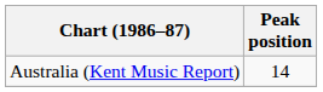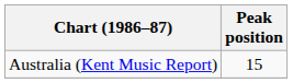Australia (Kent Music Report) | Peak position: 14 -> 15
